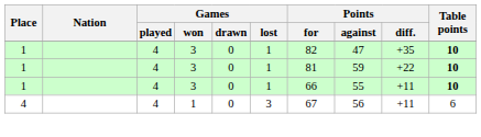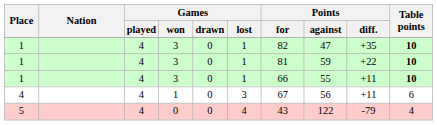+ row: 5 | 4 | 0 | 0 | 4 | 43 | 122 | -79 | 4
